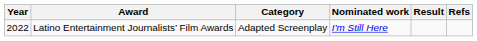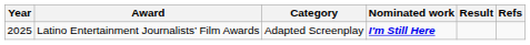Latino Entertainment Journalists’ Film Awards | Year: 2022 -> 2025
Latino Entertainment Journalists’ Film Awards | Nominated work: normal -> bold
